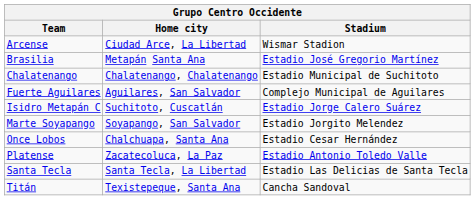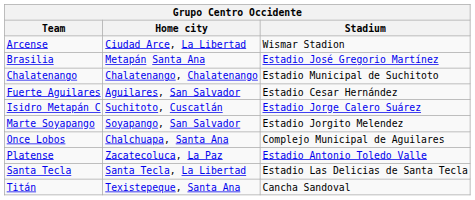Fuerte Aguilares | Stadium: Complejo Municipal de Aguilares -> Estadio Cesar Hernández
Once Lobos | Stadium: Estadio Cesar Hernández -> Complejo Municipal de Aguilares
